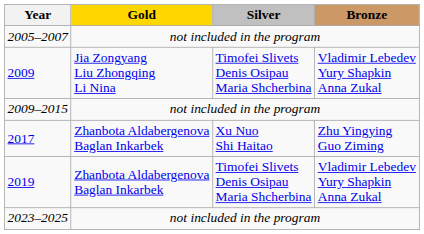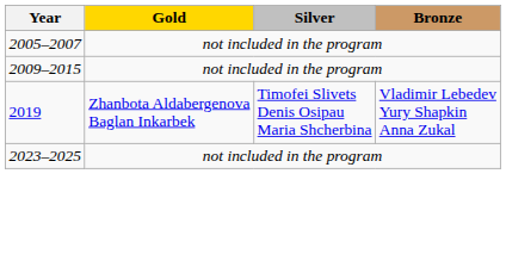- row: 2009 | Jia Zongyang Liu Zhongqing Li Nina | Timofei Slivets Denis Osipau Maria Shcherbina | Vladimir Lebedev Yury Shapkin Anna Zukal
- row: 2017 | Zhanbota Aldabergenova Baglan Inkarbek | Xu Nuo Shi Haitao | Zhu Yingying Guo Ziming
